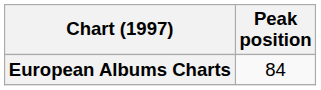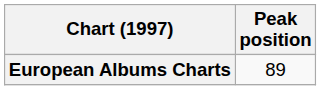European Albums Charts | Peak position: 84 -> 89
